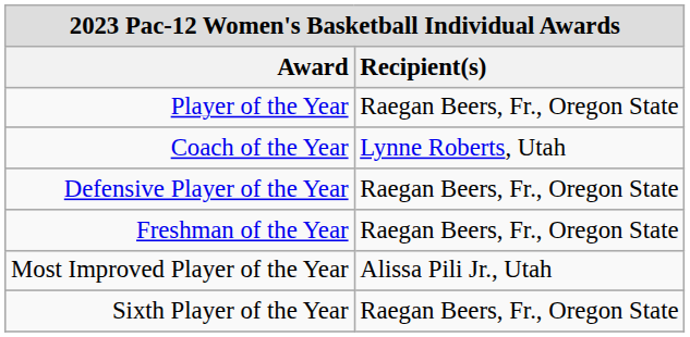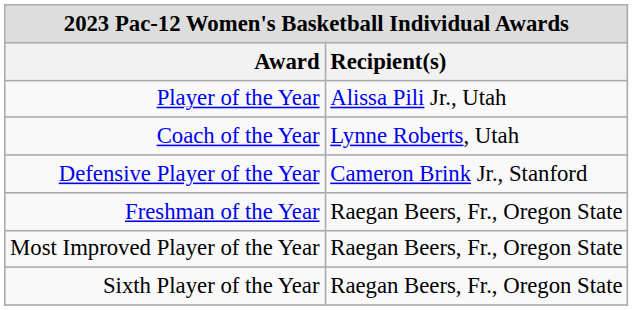Player of the Year | Recipient(s): Raegan Beers, Fr., Oregon State -> Alissa Pili Jr., Utah
Defensive Player of the Year | Recipient(s): Raegan Beers, Fr., Oregon State -> Cameron Brink Jr., Stanford
Most Improved Player of the Year | Recipient(s): Alissa Pili Jr., Utah -> Raegan Beers, Fr., Oregon State
